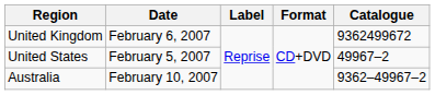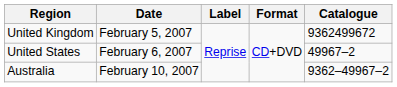United Kingdom | Date: February 6, 2007 -> February 5, 2007
United States | Date: February 5, 2007 -> February 6, 2007
